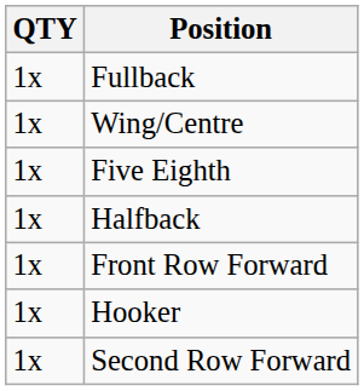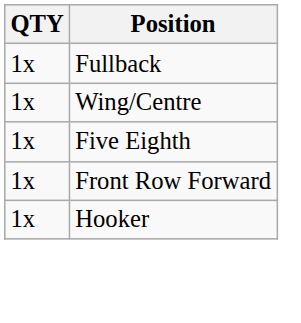- row: 1x | Halfback
- row: 1x | Second Row Forward
